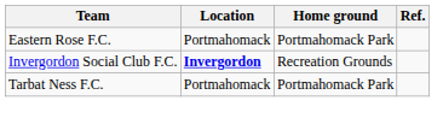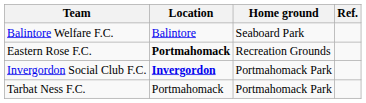+ row: Balintore Welfare F.C. | Balintore | Seaboard Park
Eastern Rose F.C. | Location: normal -> bold
Eastern Rose F.C. | Home ground: Portmahomack Park -> Recreation Grounds
Invergordon Social Club F.C. | Home ground: Recreation Grounds -> Portmahomack Park
